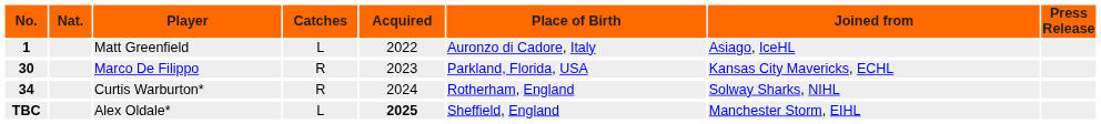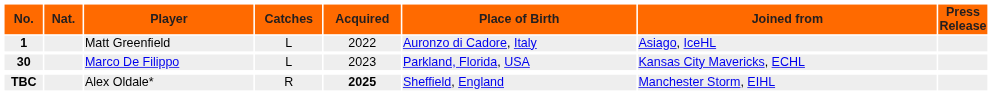Marco De Filippo | Catches: R -> L
- row: 34 | Curtis Warburton* | R | 2024 | Rotherham, England | Solway Sharks, NIHL
Alex Oldale* | Catches: L -> R
